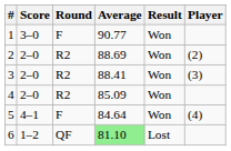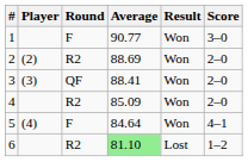columns swapped: Player <-> Score
3 | Round: R2 -> QF
6 | Round: QF -> R2
